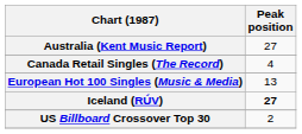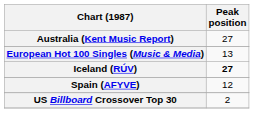- row: Canada Retail Singles (The Record) | 4
+ row: Spain (AFYVE) | 12
